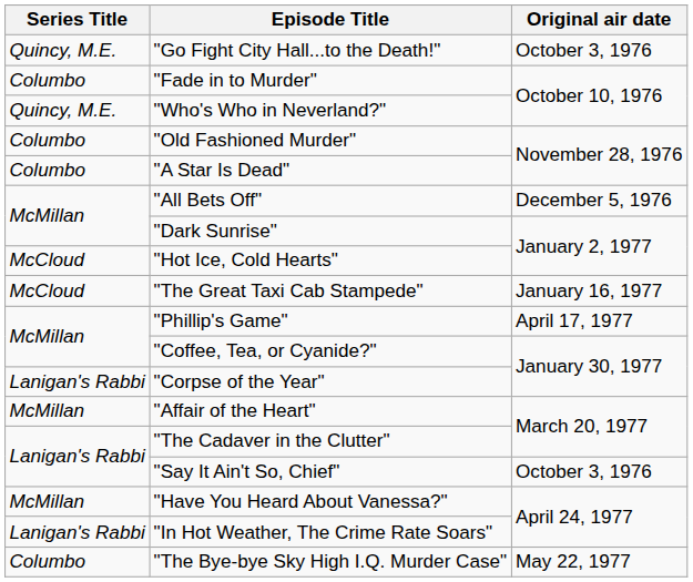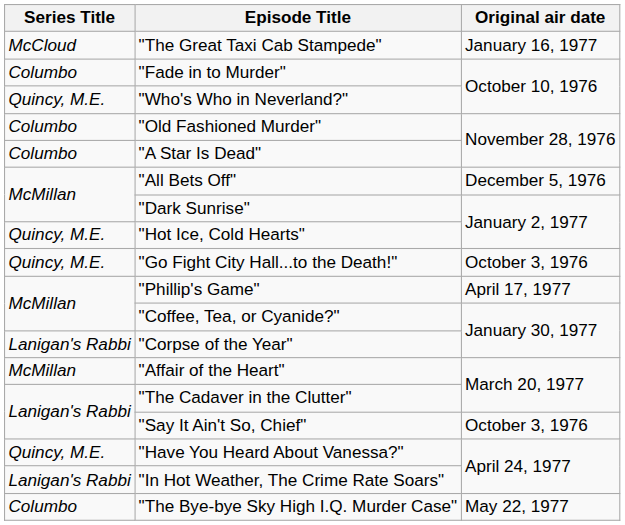rows swapped: "Go Fight City Hall...to the Death!" <-> "The Great Taxi Cab Stampede"
"Hot Ice, Cold Hearts" | Series Title: McCloud -> Quincy, M.E.
"Have You Heard About Vanessa?" | Series Title: McMillan -> Quincy, M.E.
